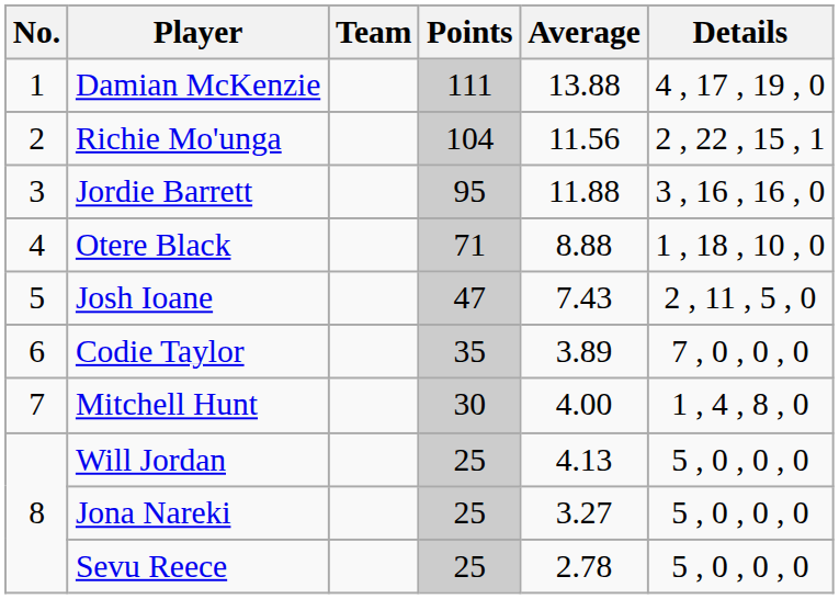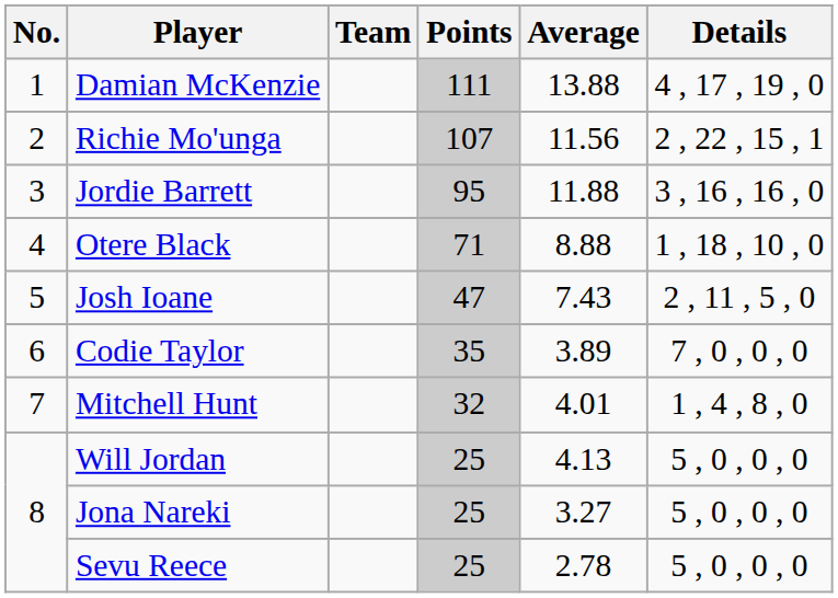Richie Mo'unga | Points: 104 -> 107
Mitchell Hunt | Points: 30 -> 32
Mitchell Hunt | Average: 4.00 -> 4.01
